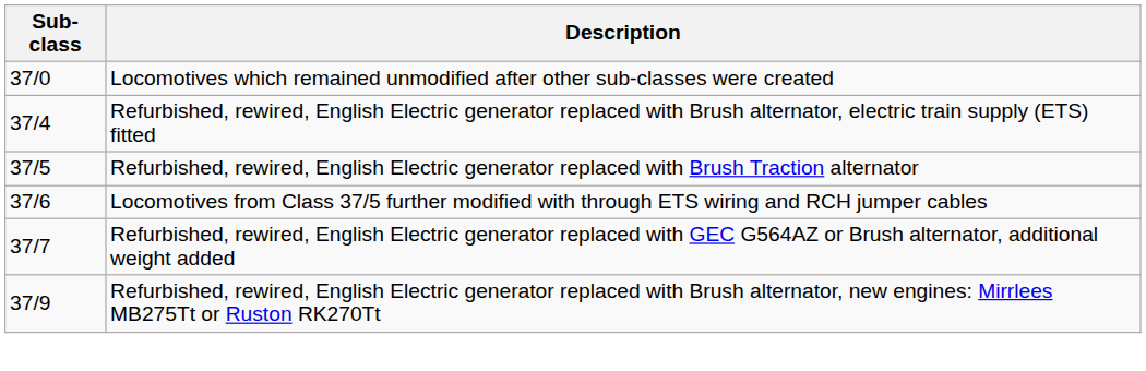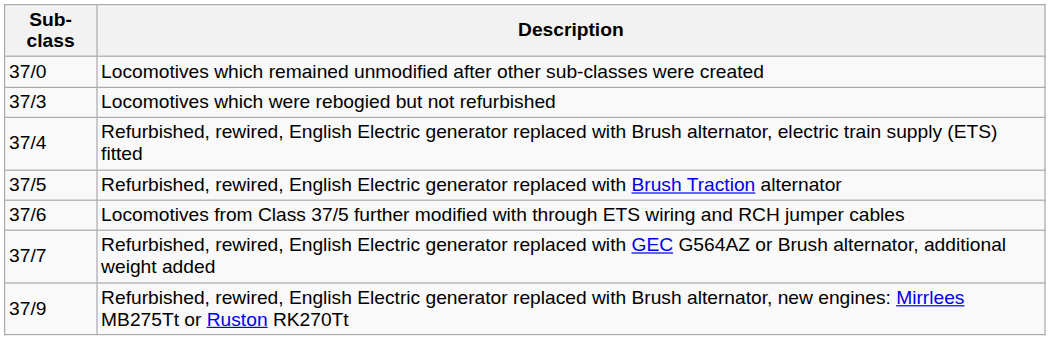+ row: 37/3 | Locomotives which were rebogied but not refurbished
